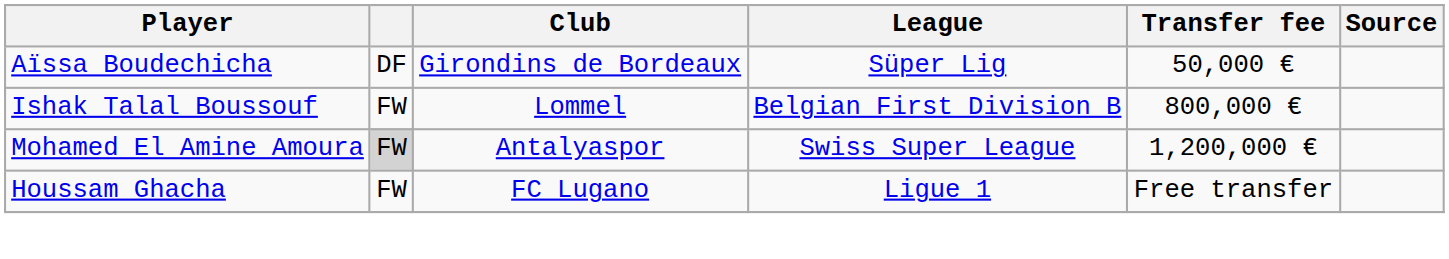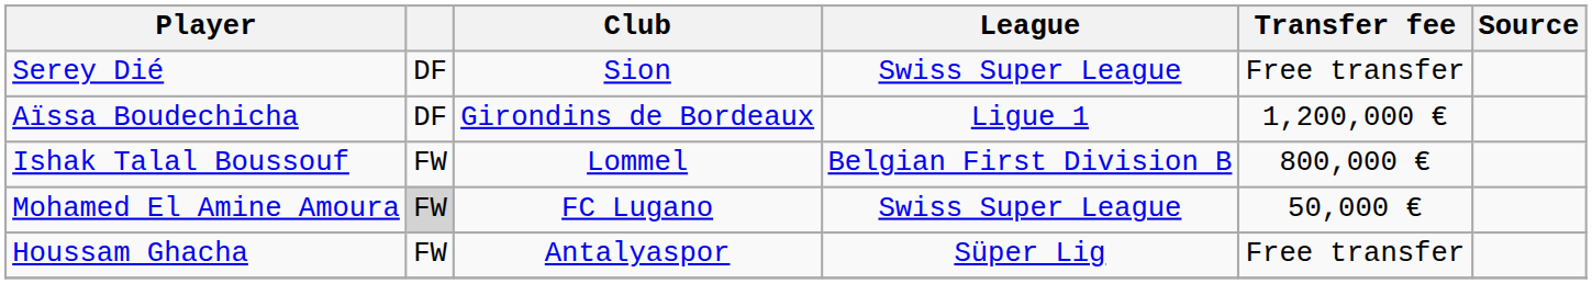+ row: Serey Dié | DF | Sion | Swiss Super League | Free transfer
Aïssa Boudechicha | League: Süper Lig -> Ligue 1
Aïssa Boudechicha | Transfer fee: 50,000 € -> 1,200,000 €
Mohamed El Amine Amoura | Club: Antalyaspor -> FC Lugano
Mohamed El Amine Amoura | Transfer fee: 1,200,000 € -> 50,000 €
Houssam Ghacha | Club: FC Lugano -> Antalyaspor
Houssam Ghacha | League: Ligue 1 -> Süper Lig
